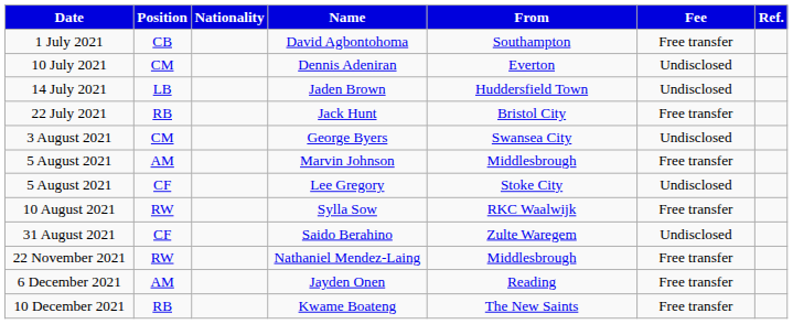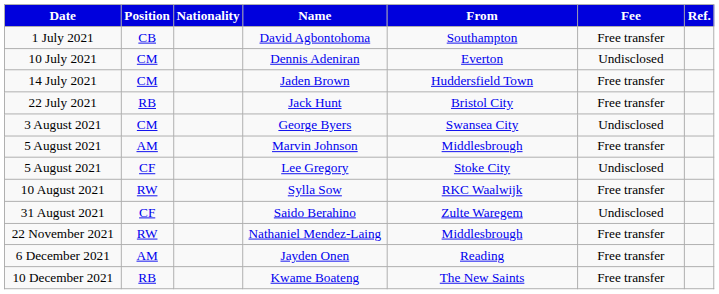Jaden Brown | Position: LB -> CM
Jaden Brown | Fee: Undisclosed -> Free transfer
